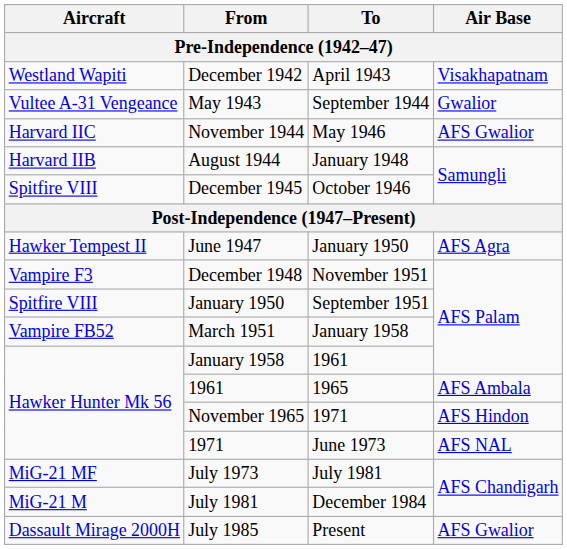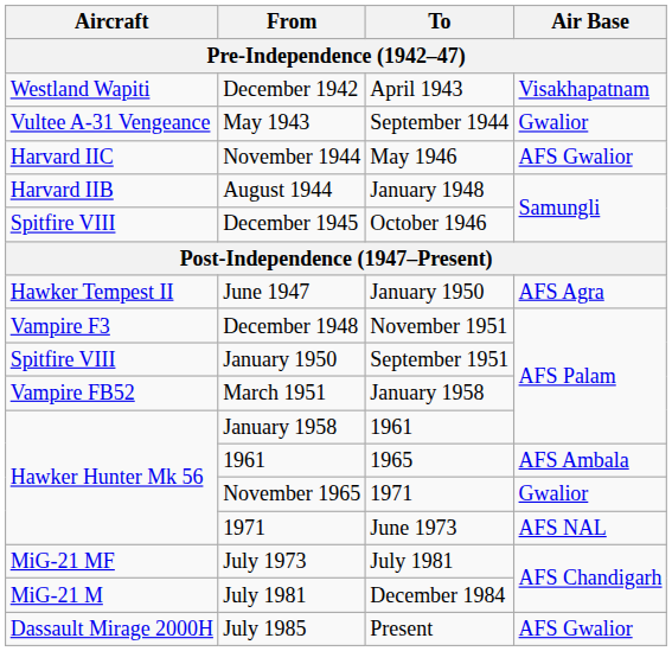November 1965 | Air Base: AFS Hindon -> Gwalior
